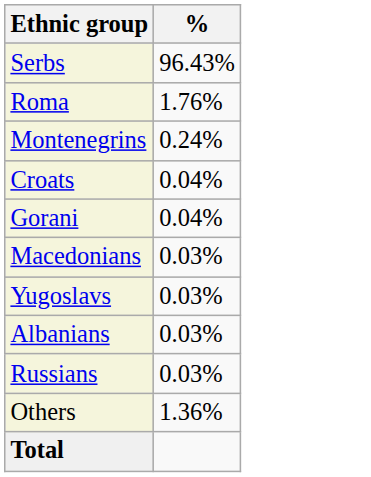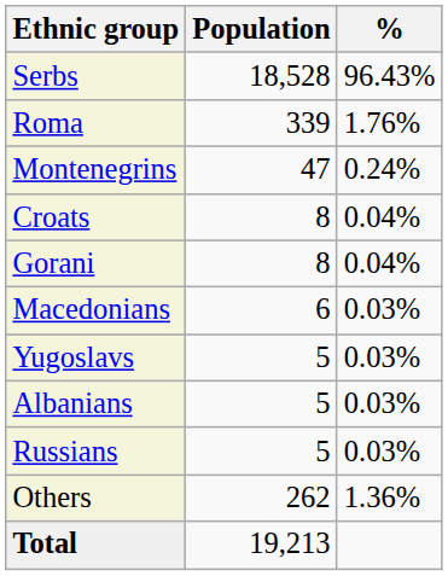+ column: Population | 18,528 | 339 | 47 | 8 | 8 | 6 | 5 | 5 | 5 | 262 | 19,213
